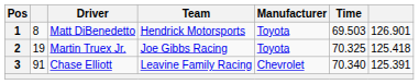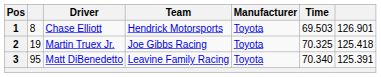1 | Driver: Matt DiBenedetto -> Chase Elliott
3 | column 2: 91 -> 95
3 | Driver: Chase Elliott -> Matt DiBenedetto
3 | Manufacturer: Chevrolet -> Toyota
